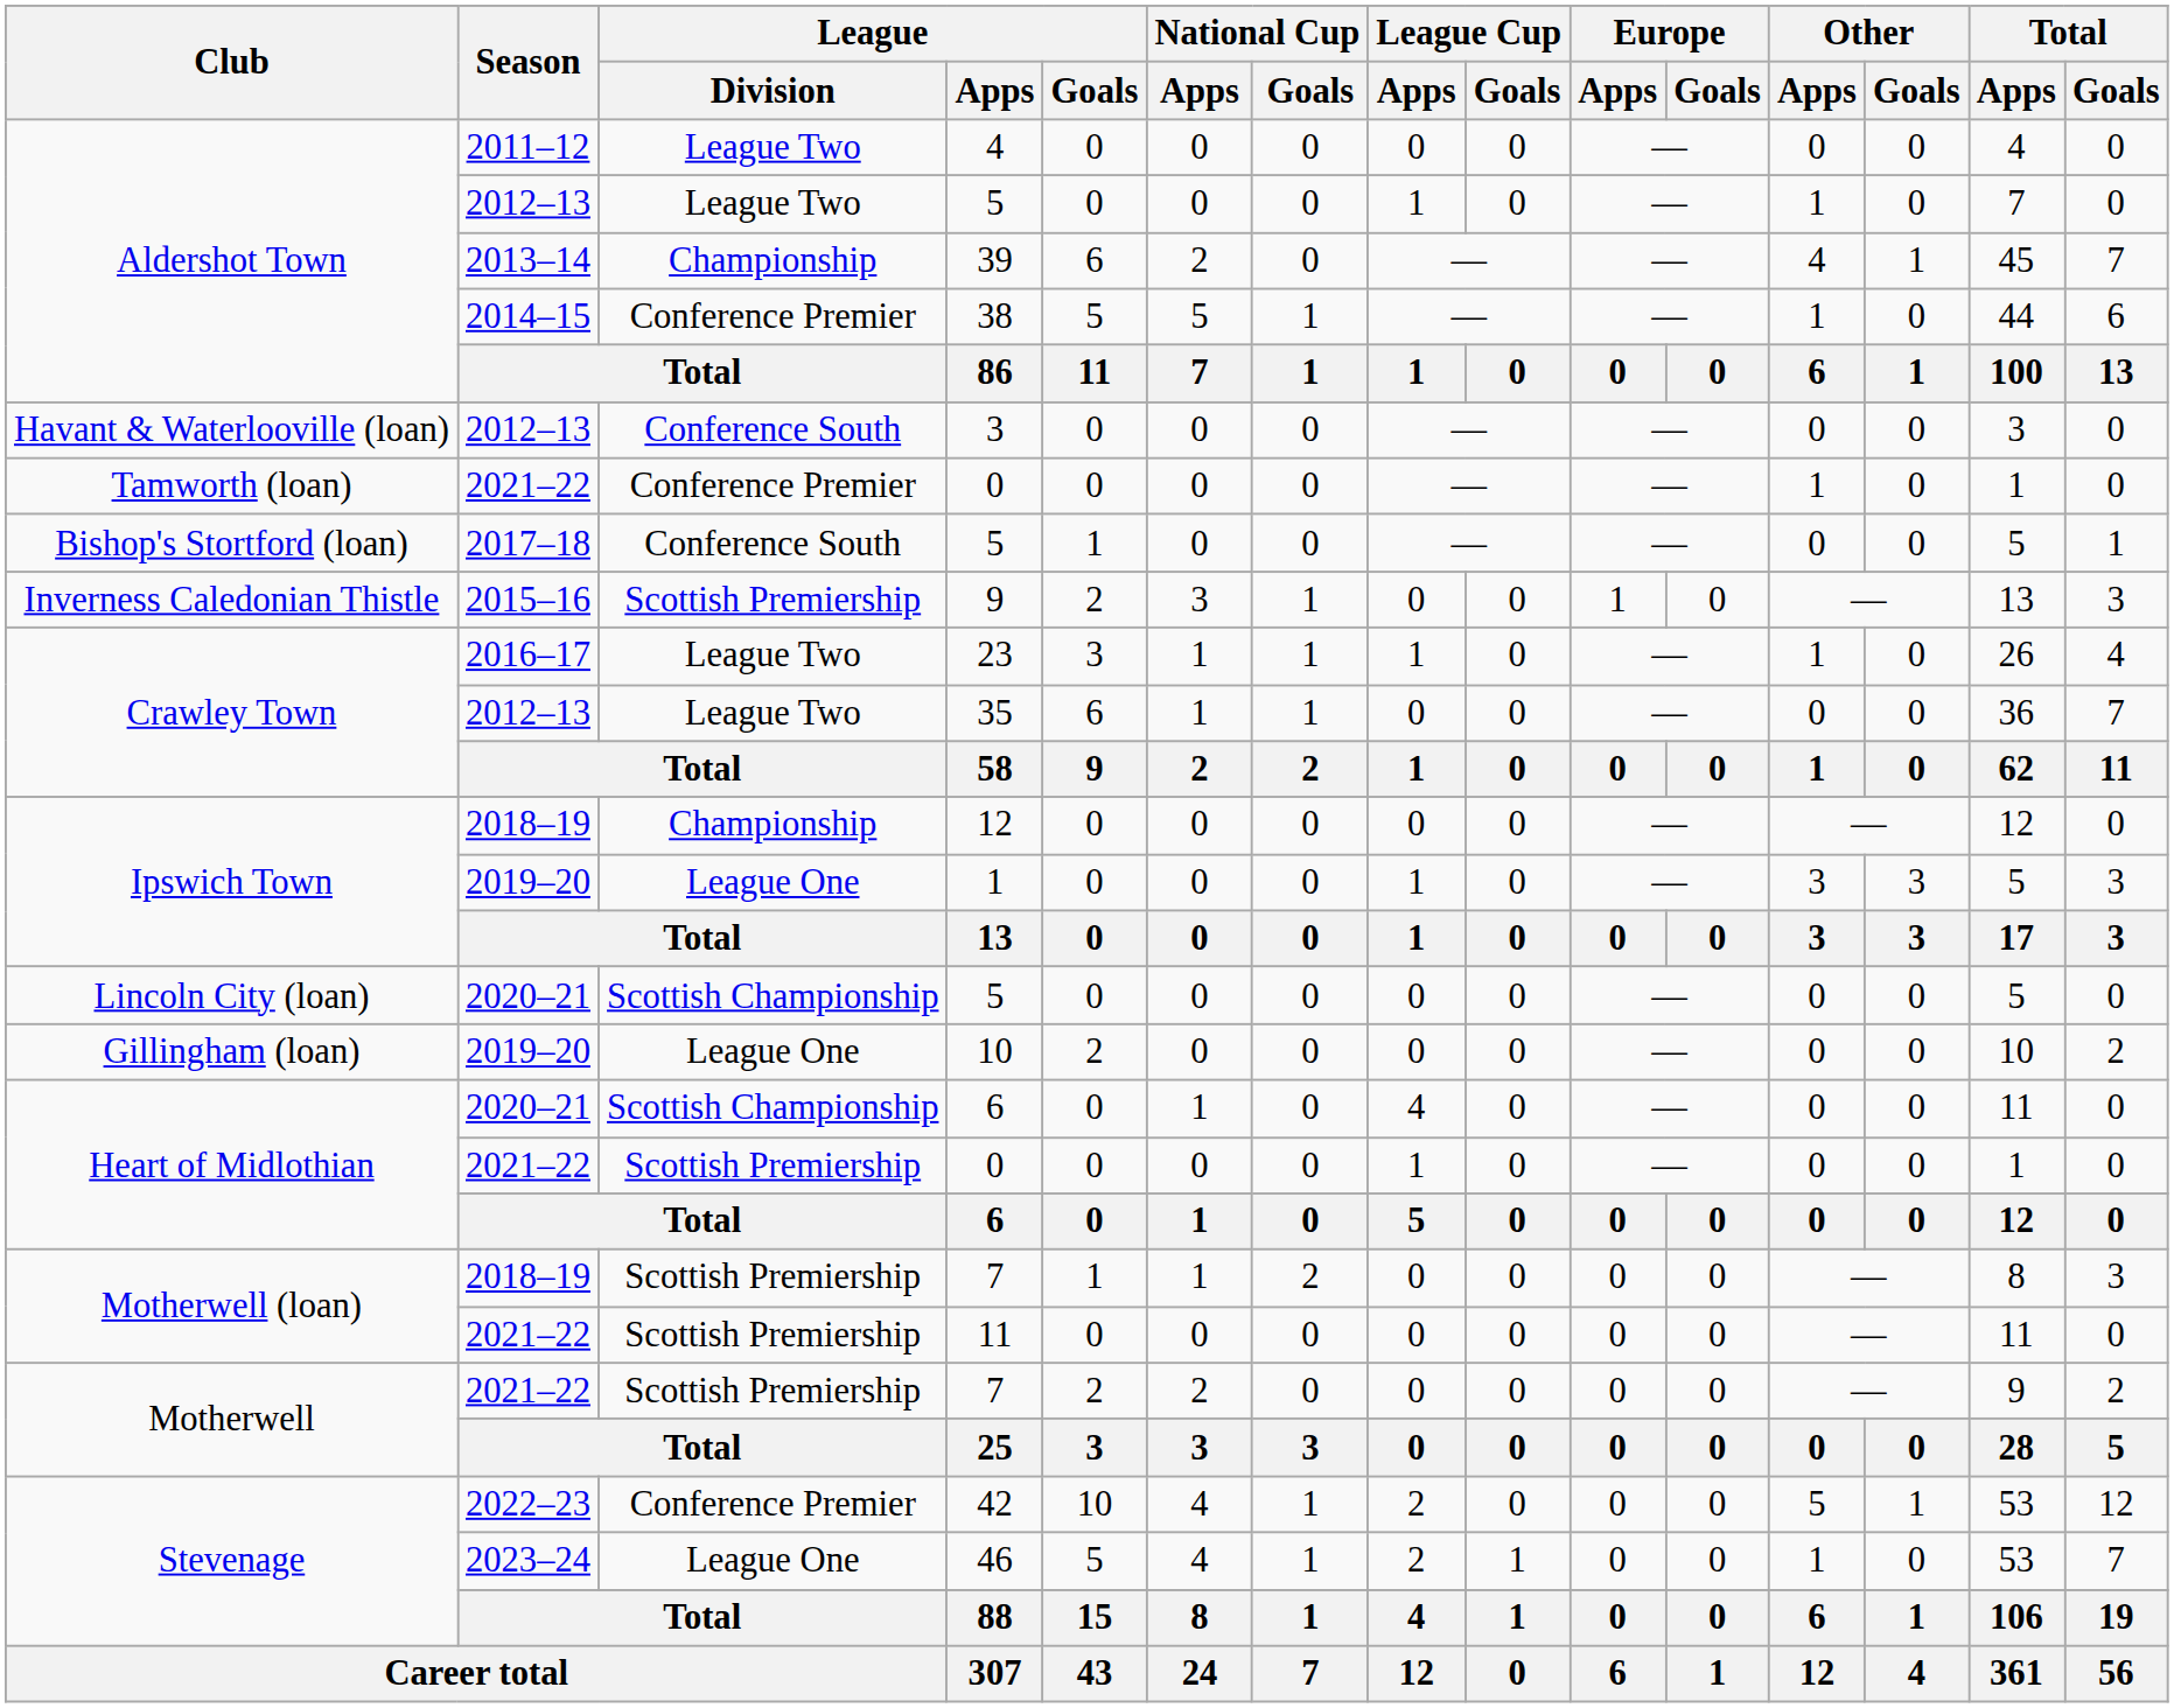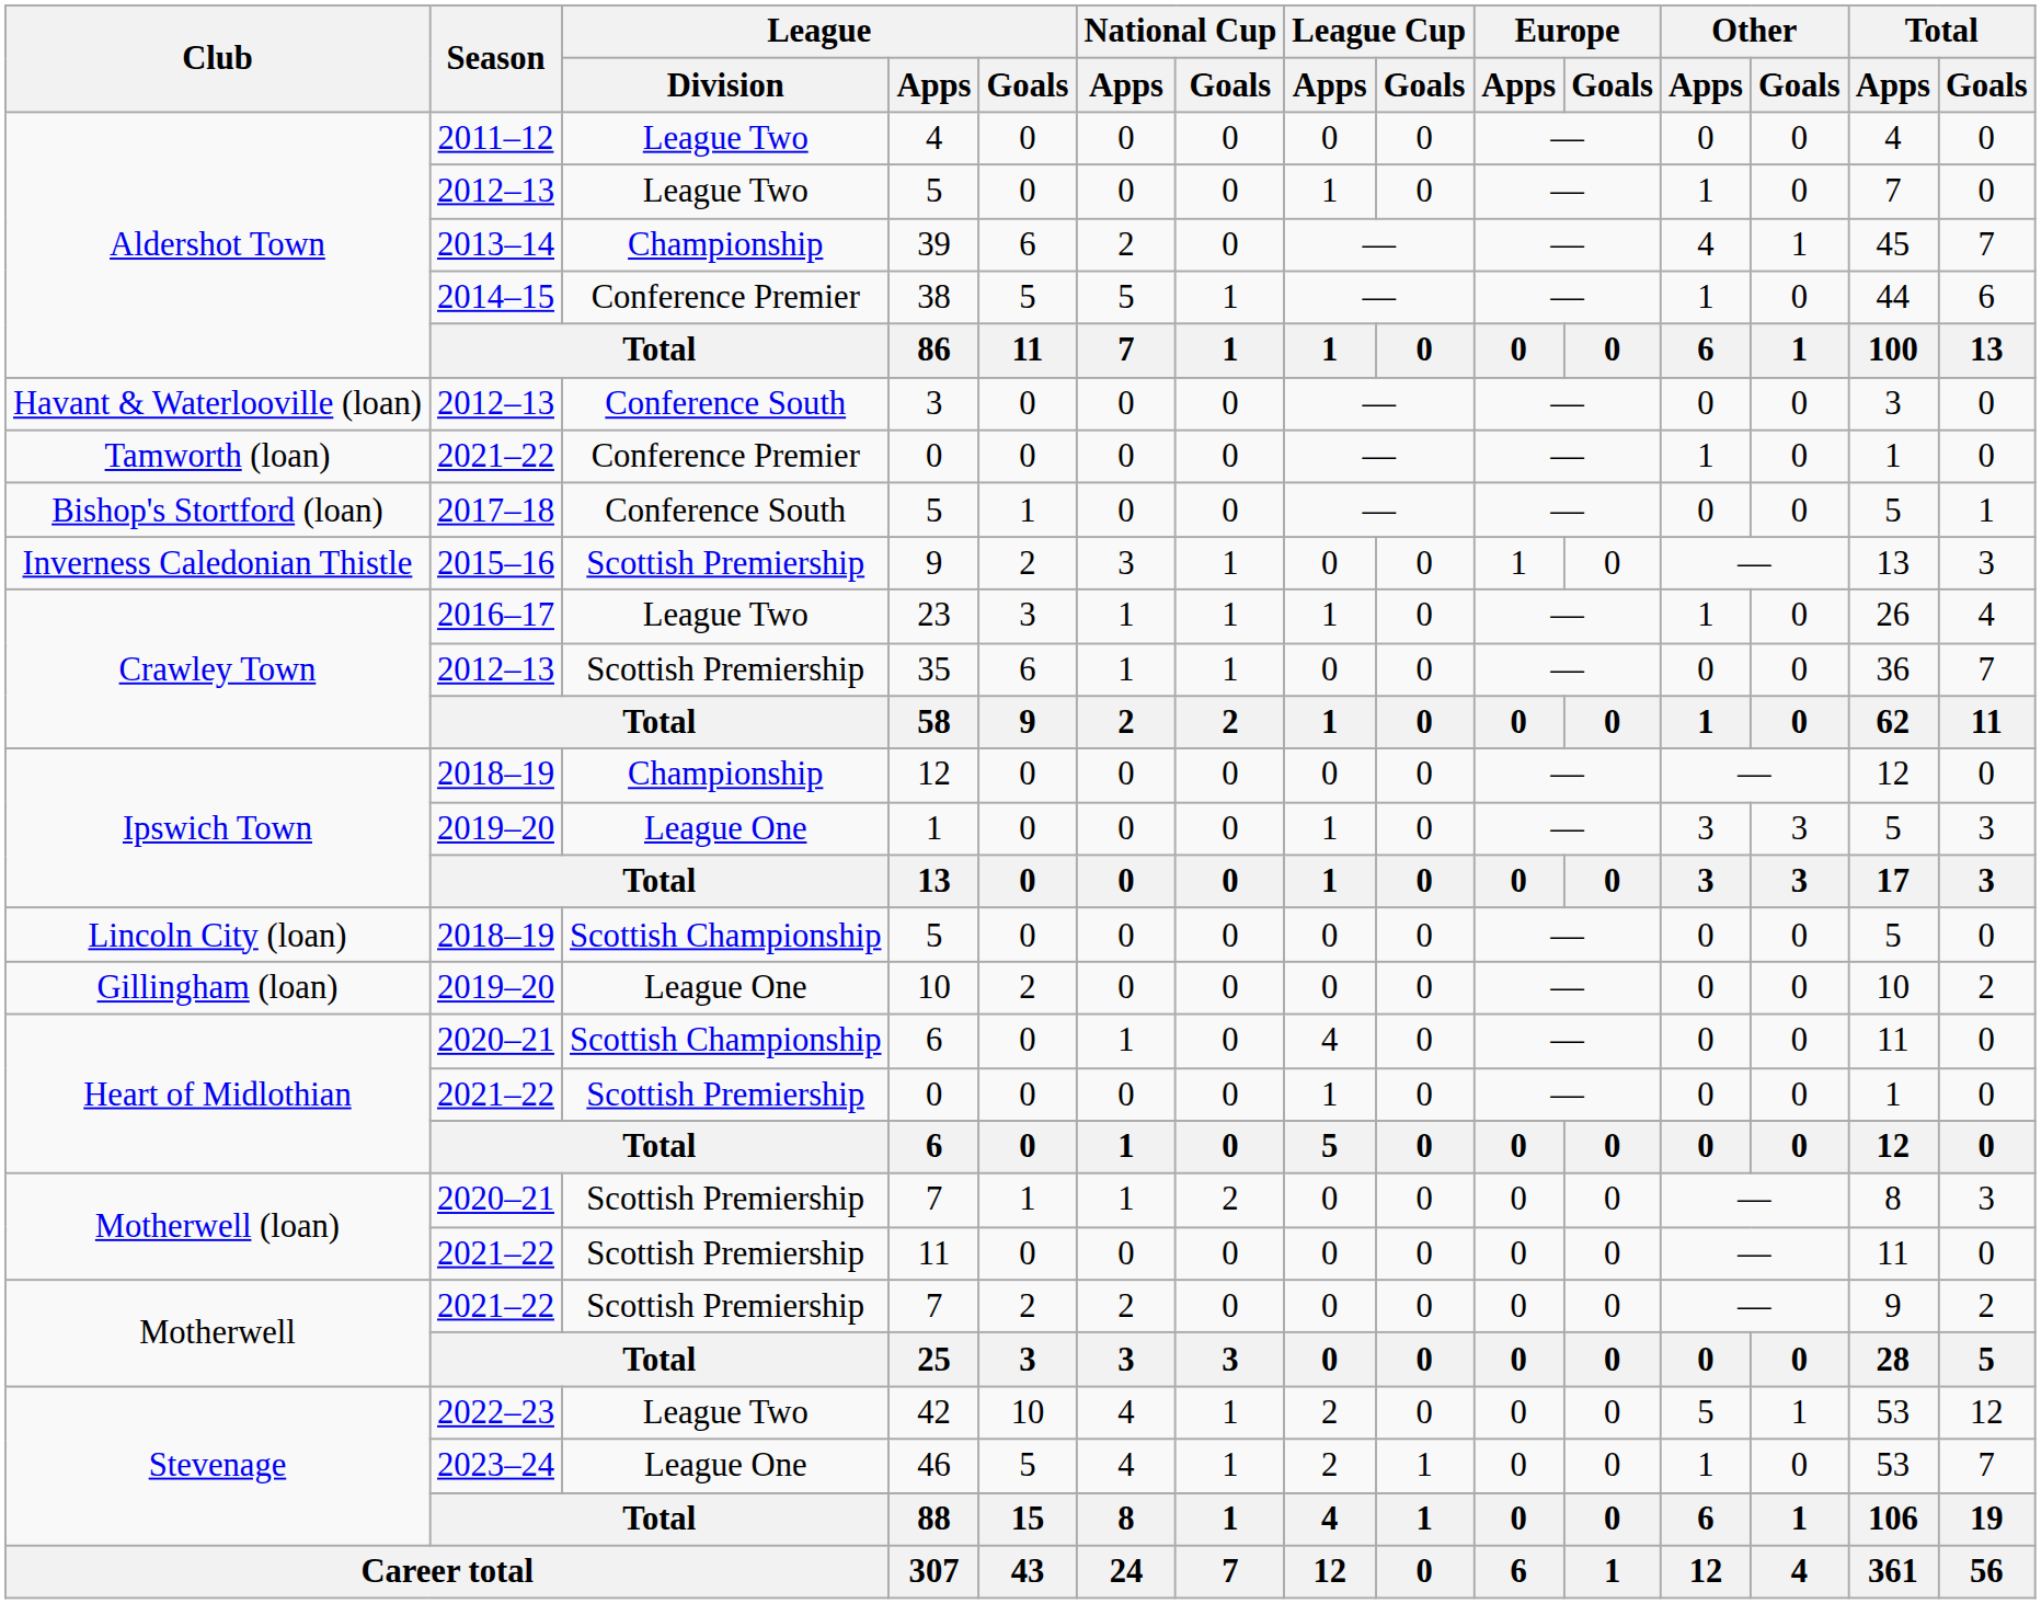35 | League / Division: League Two -> Scottish Premiership
Lincoln City (loan) / 5 | Season: 2020–21 -> 2018–19
Motherwell (loan) / 7 | Season: 2018–19 -> 2020–21
42 | League / Division: Conference Premier -> League Two
